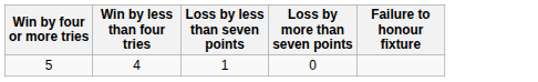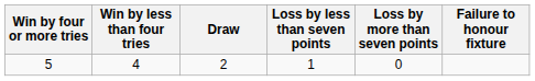+ column: Draw | 2
